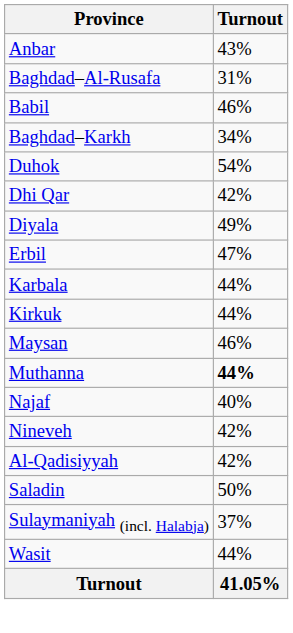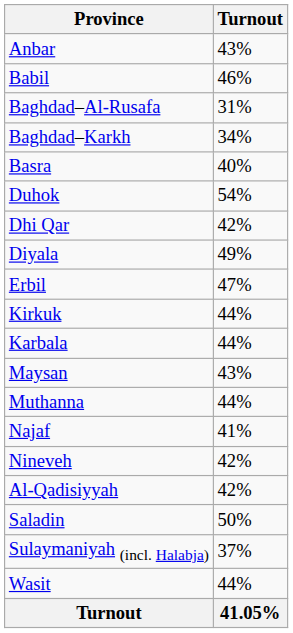rows swapped: Babil <-> Baghdad–Al-Rusafa
+ row: Basra | 40%
rows swapped: Karbala <-> Kirkuk
Maysan | Turnout: 46% -> 43%
Muthanna | Turnout: bold -> normal
Najaf | Turnout: 40% -> 41%
